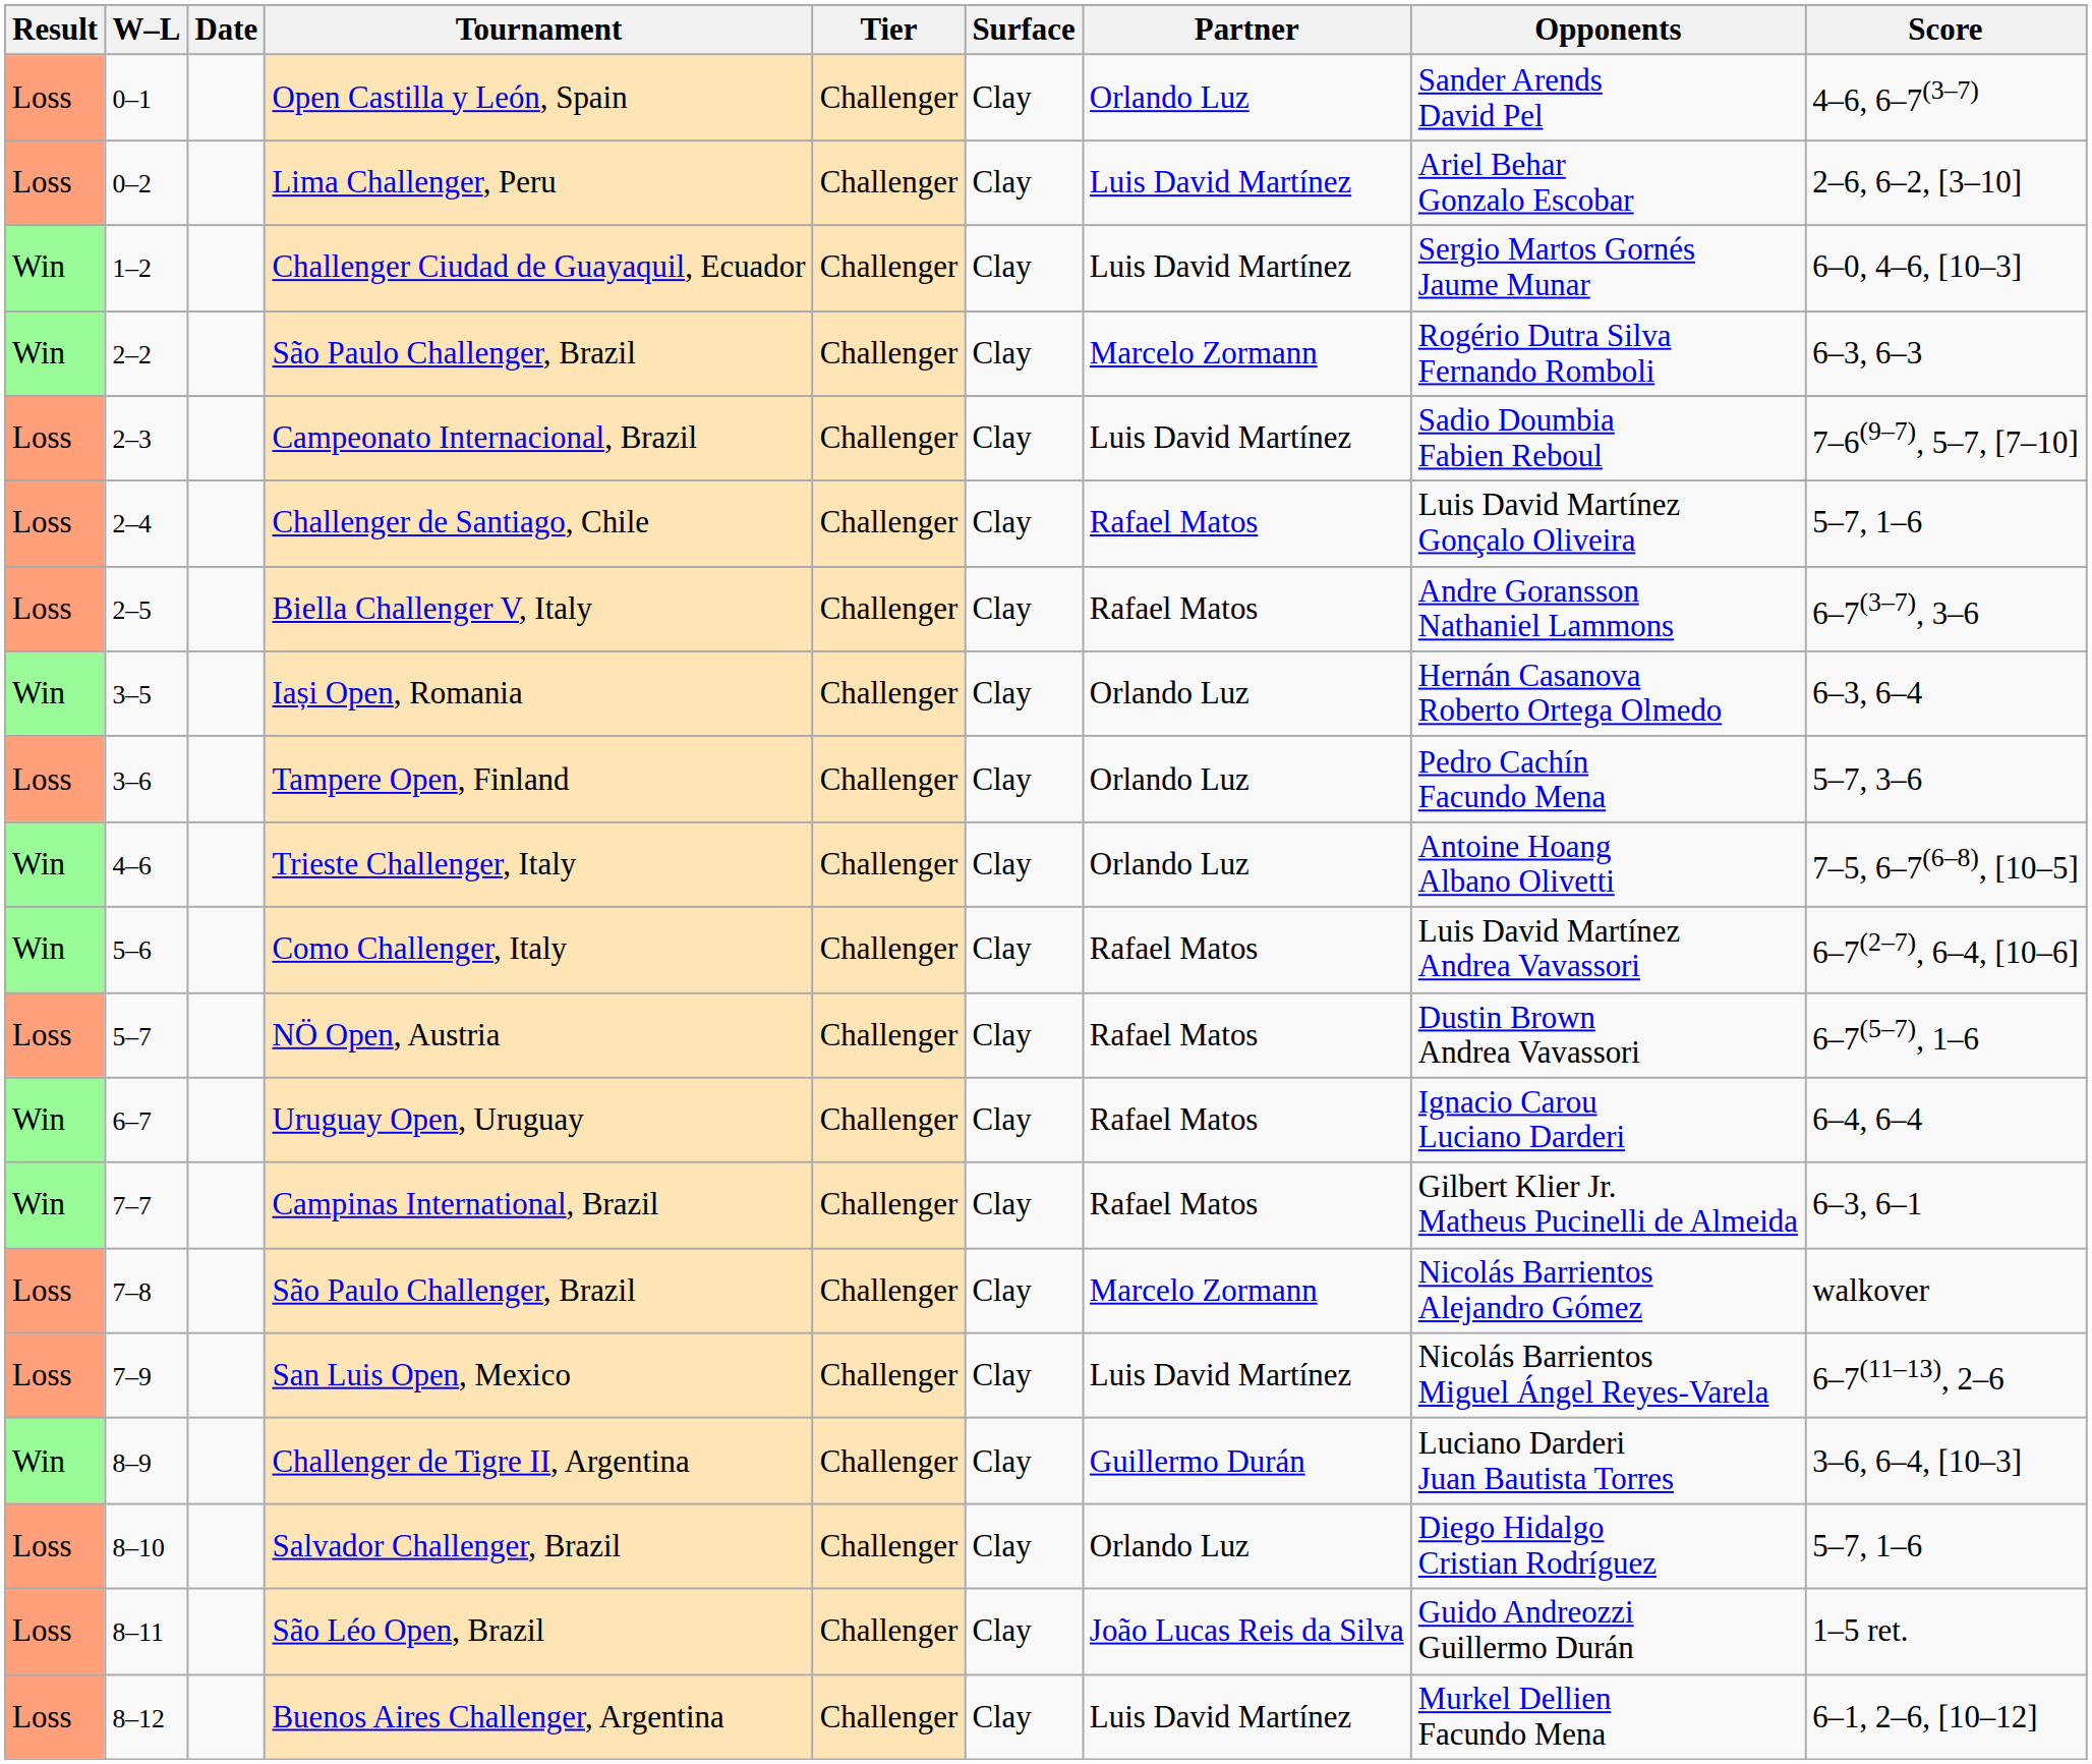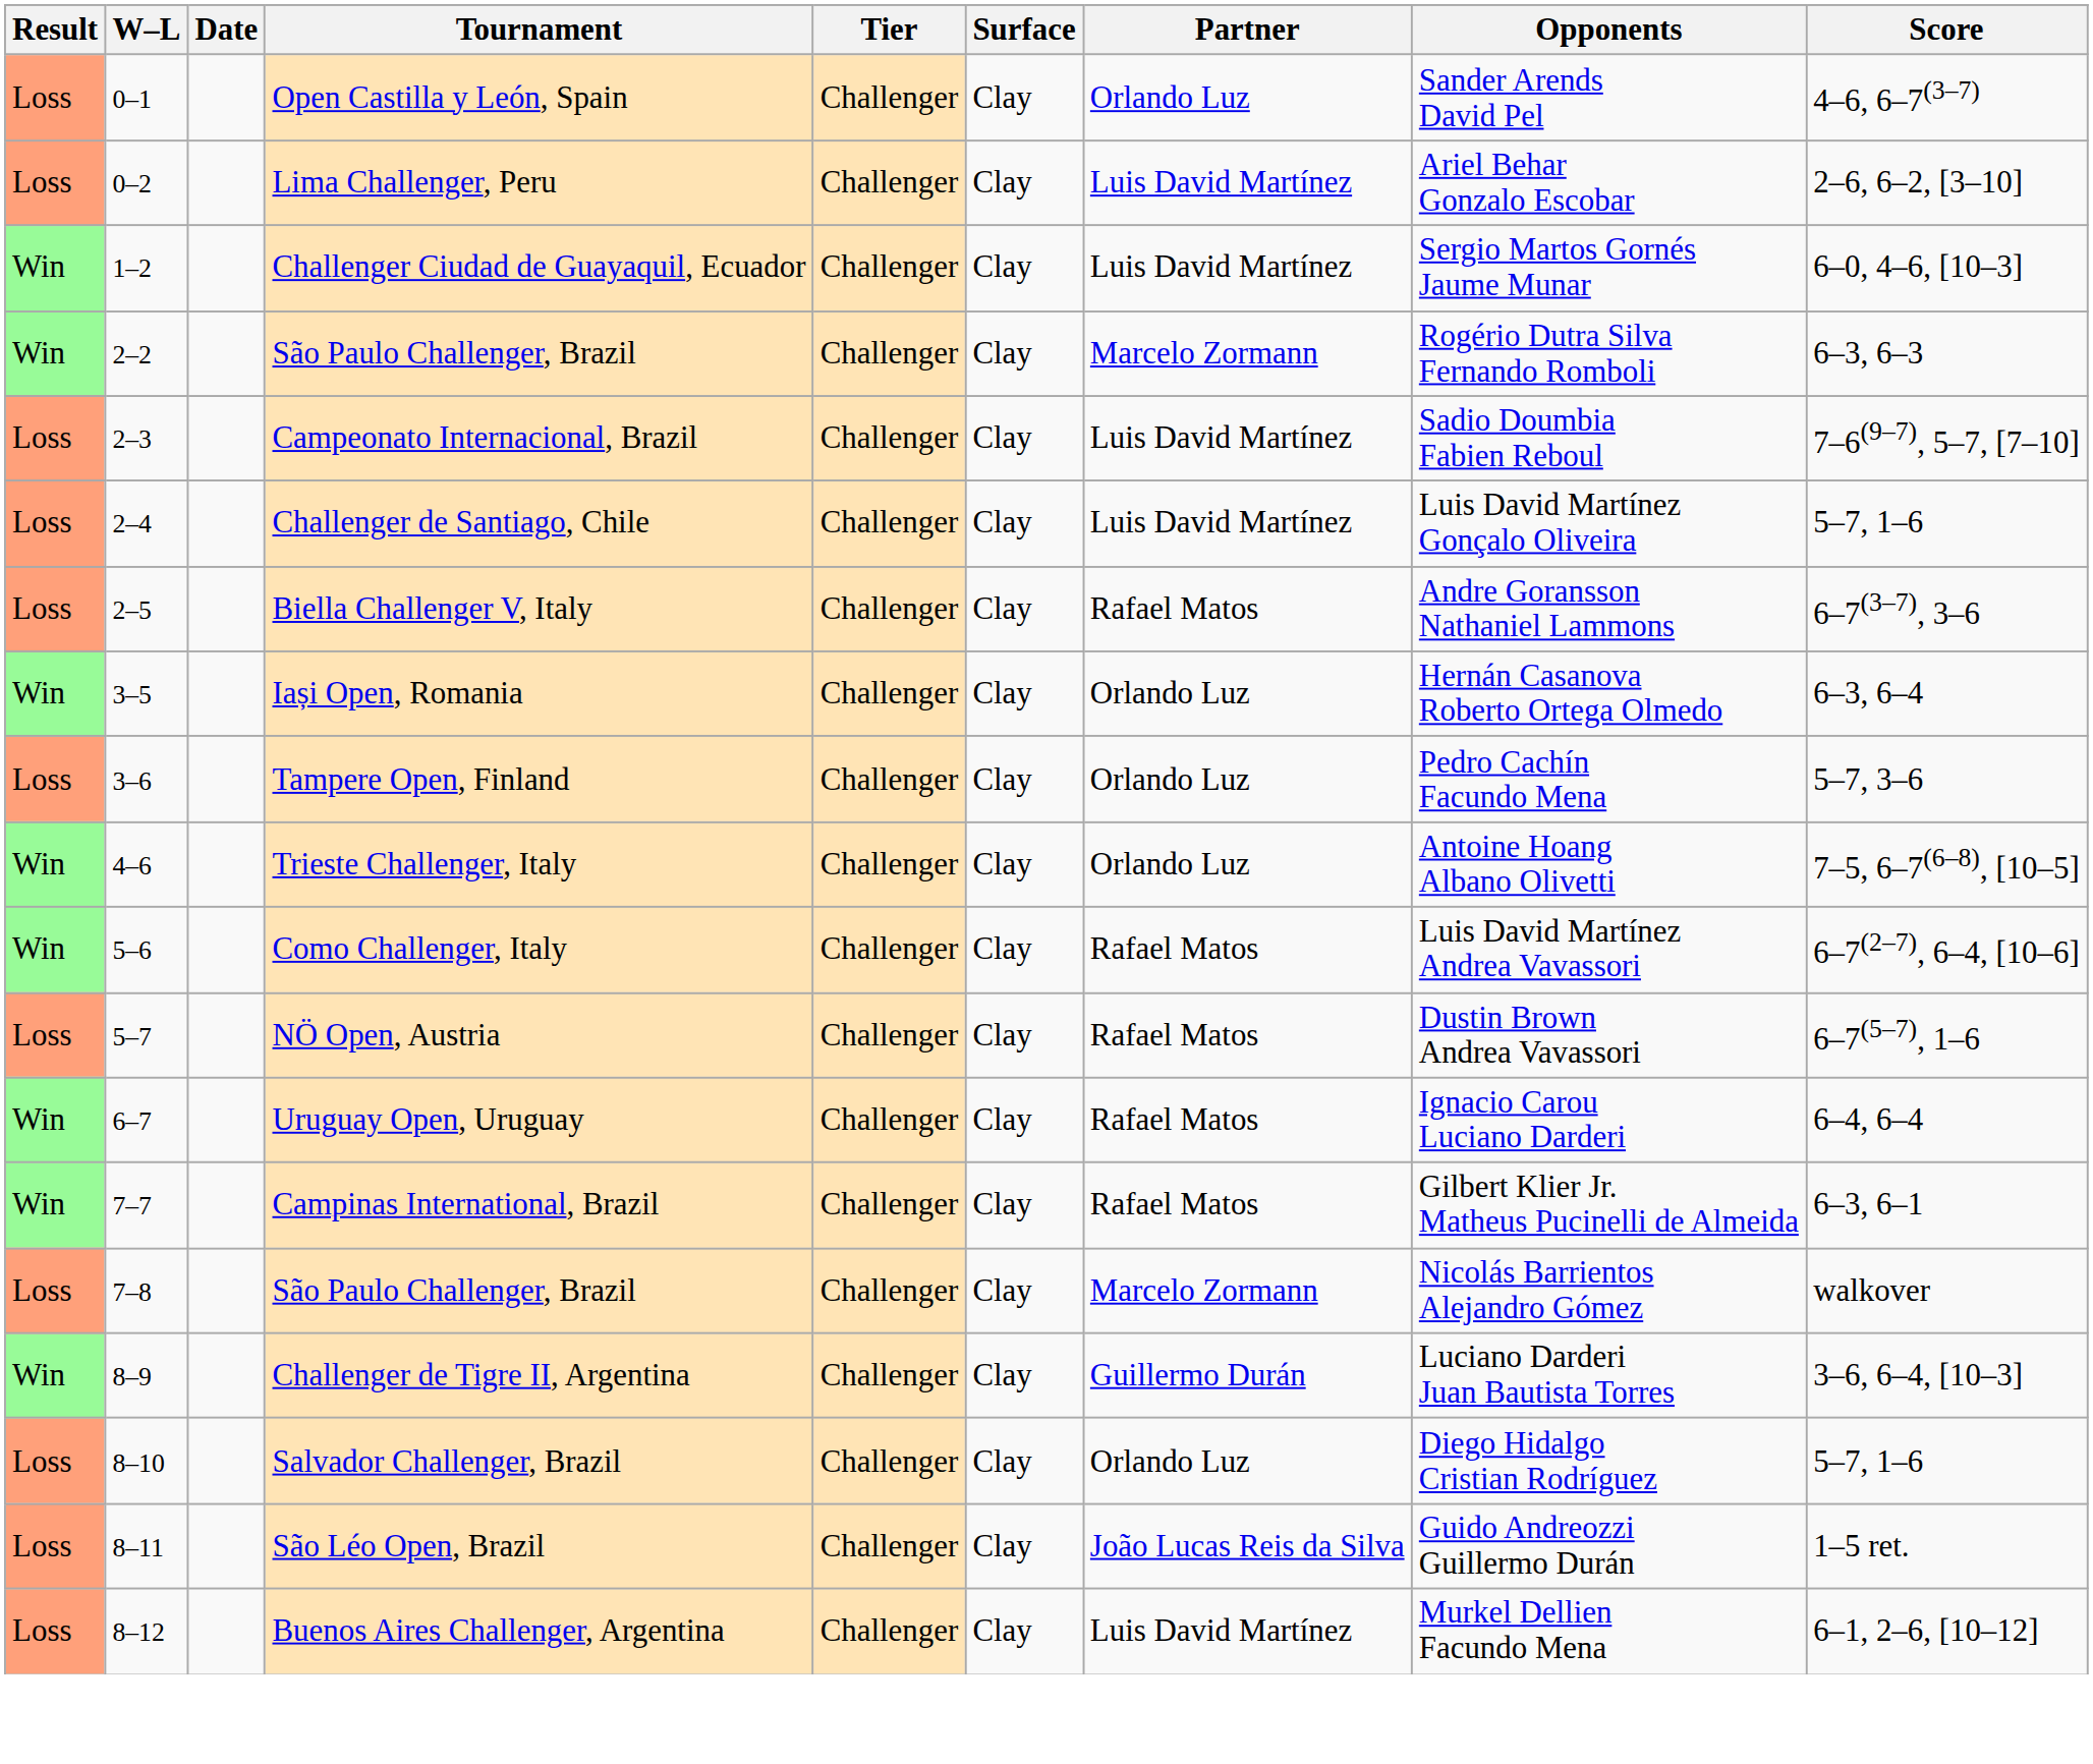Challenger de Santiago, Chile | Partner: Rafael Matos -> Luis David Martínez
- row: Loss | 7–9 | San Luis Open, Mexico | Challenger | Clay | Luis David Martínez | Nicolás Barrientos Miguel Ángel Reyes-Varela | 6–7(11–13), 2–6
